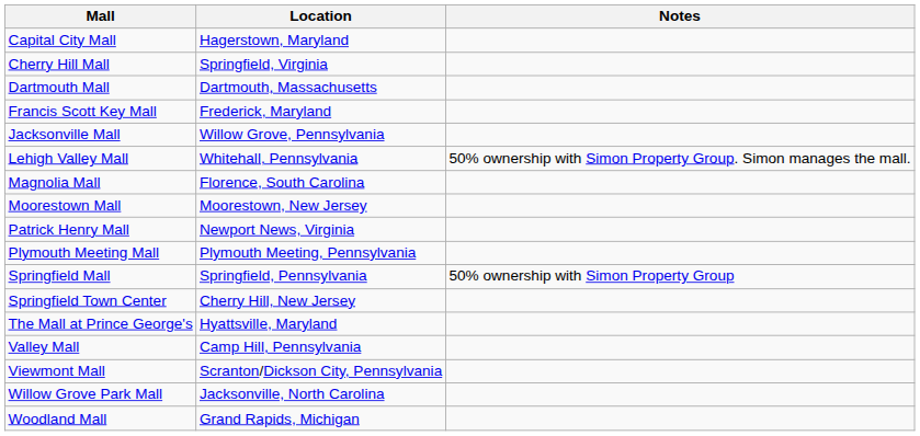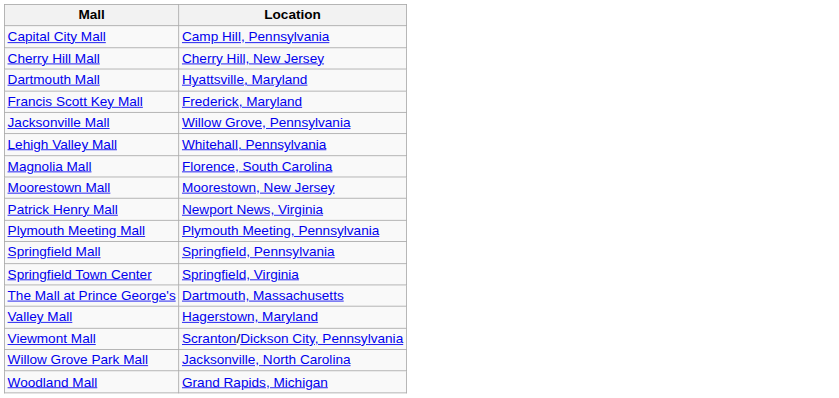- column: Notes | 50% ownership with Simon Property Group. Simon manages the mall. | 50% ownership with Simon Property Group
Capital City Mall | Location: Hagerstown, Maryland -> Camp Hill, Pennsylvania
Cherry Hill Mall | Location: Springfield, Virginia -> Cherry Hill, New Jersey
Dartmouth Mall | Location: Dartmouth, Massachusetts -> Hyattsville, Maryland
Springfield Town Center | Location: Cherry Hill, New Jersey -> Springfield, Virginia
The Mall at Prince George's | Location: Hyattsville, Maryland -> Dartmouth, Massachusetts
Valley Mall | Location: Camp Hill, Pennsylvania -> Hagerstown, Maryland
